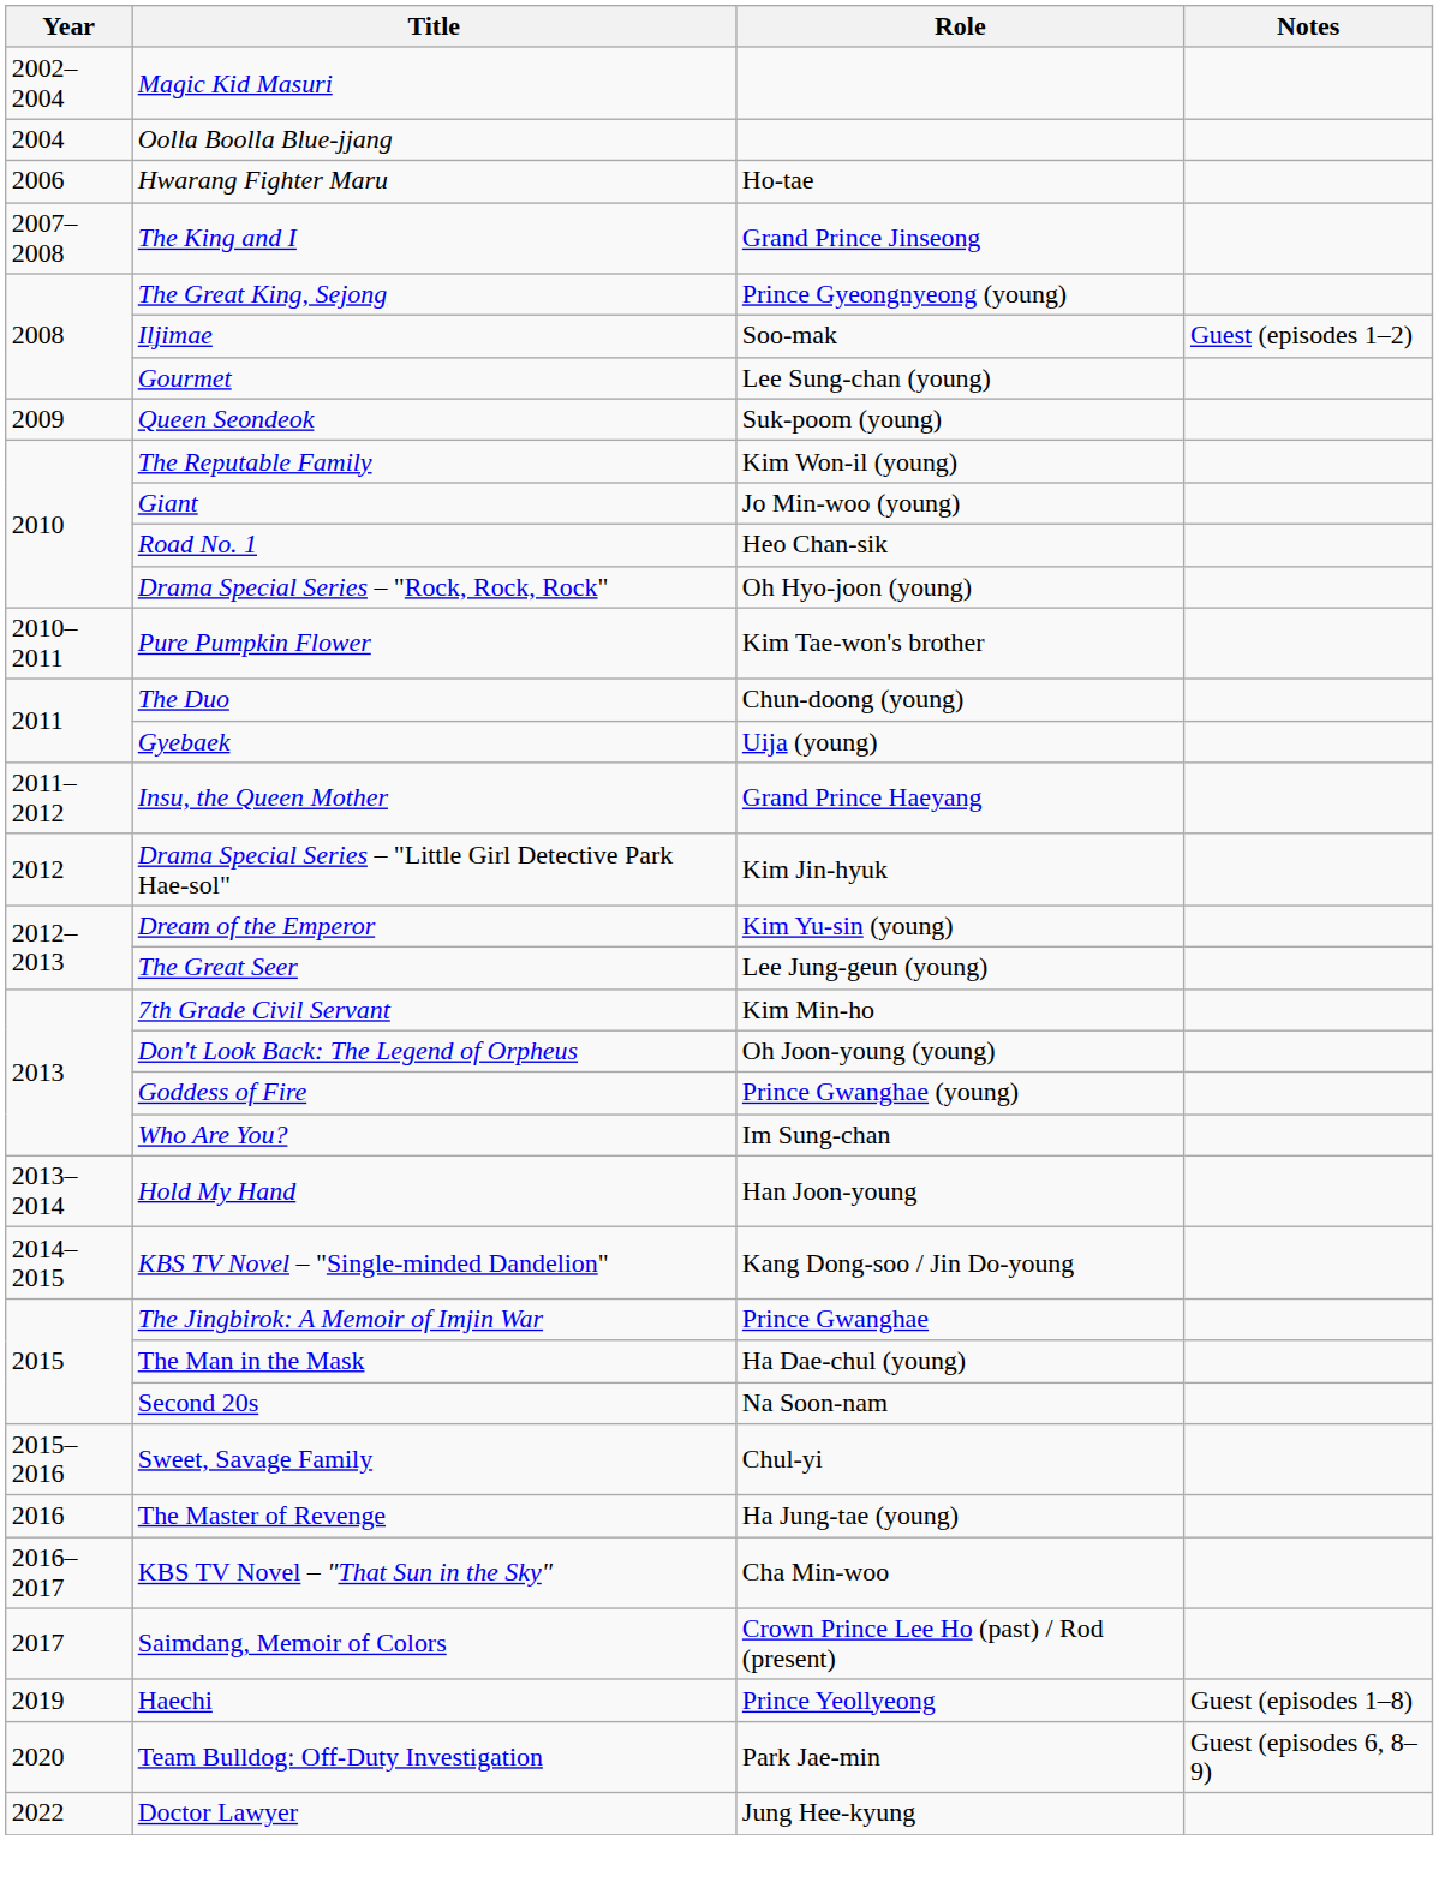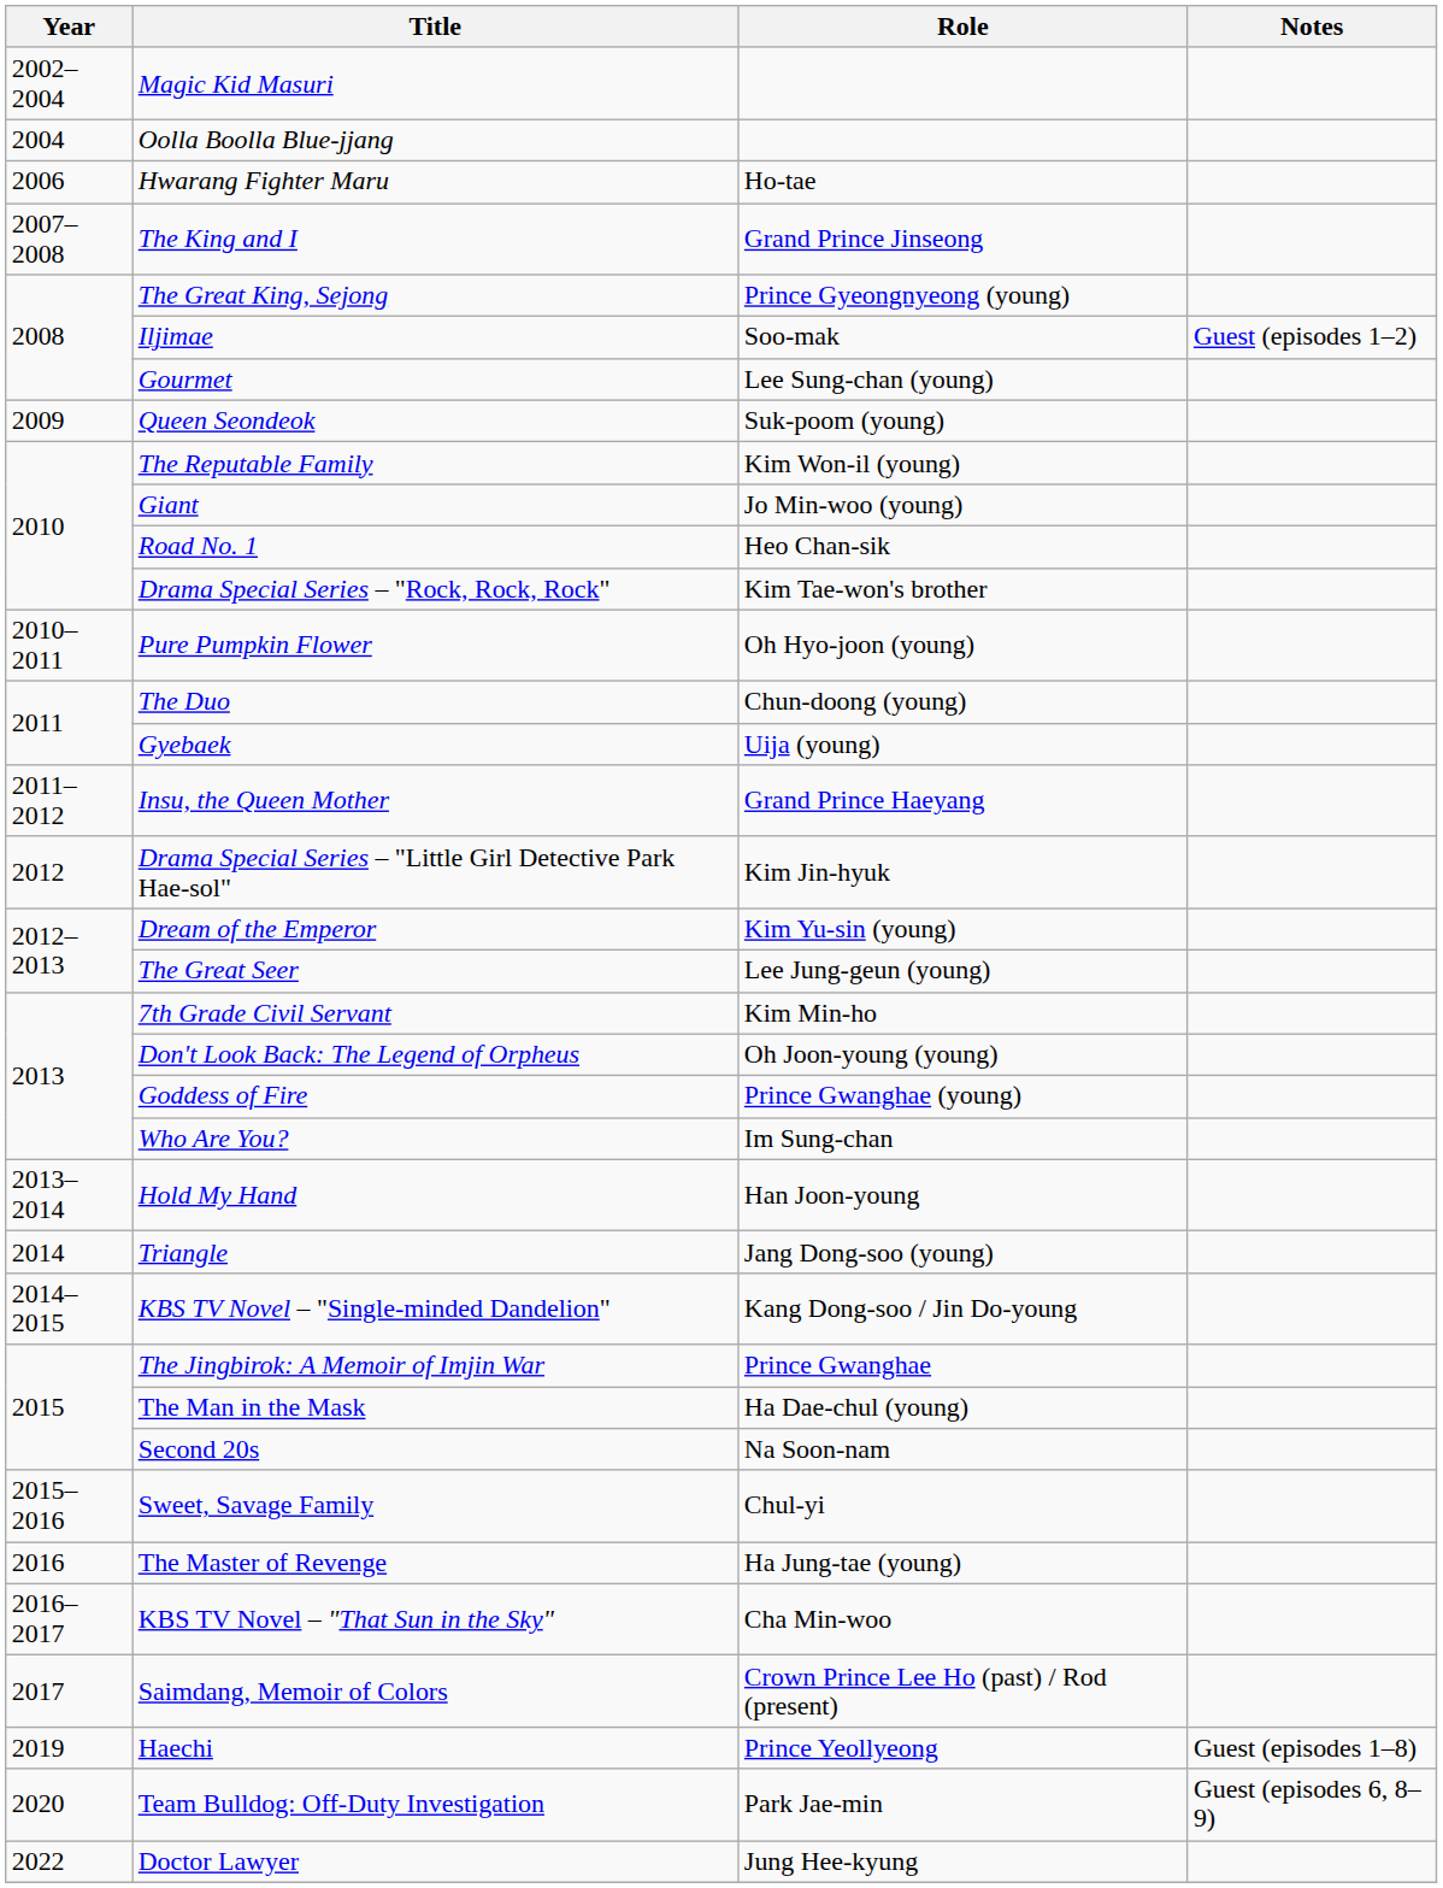Drama Special Series – "Rock, Rock, Rock" | Role: Oh Hyo-joon (young) -> Kim Tae-won's brother
Pure Pumpkin Flower | Role: Kim Tae-won's brother -> Oh Hyo-joon (young)
+ row: 2014 | Triangle | Jang Dong-soo (young)
